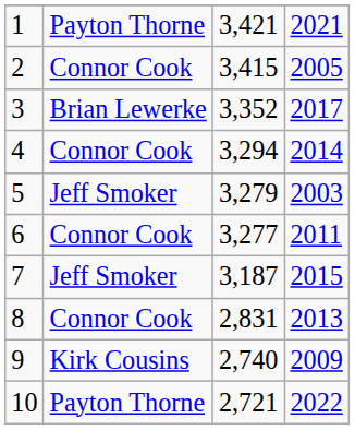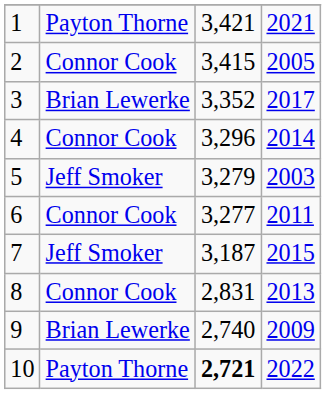4 | column 3: 3,294 -> 3,296
9 | column 2: Kirk Cousins -> Brian Lewerke
10 | column 3: normal -> bold
